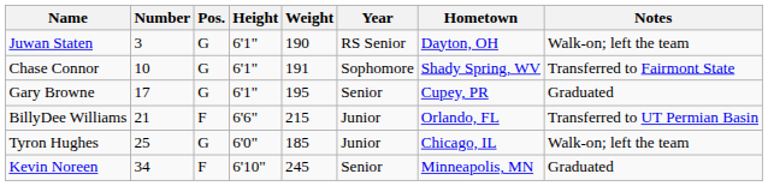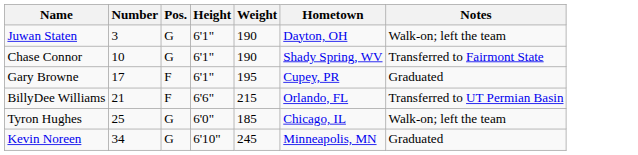- column: Year | RS Senior | Sophomore | Senior | Junior | Junior | Senior
Chase Connor | Weight: 191 -> 190
Gary Browne | Pos.: G -> F
Kevin Noreen | Pos.: F -> G
